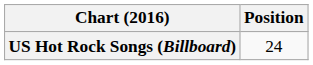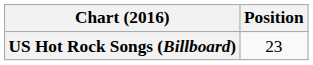US Hot Rock Songs (Billboard) | Position: 24 -> 23
